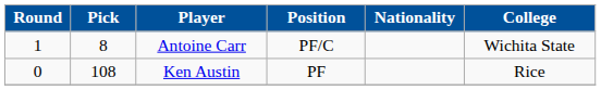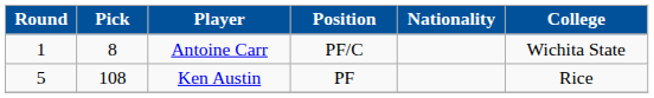Ken Austin | Round: 0 -> 5
